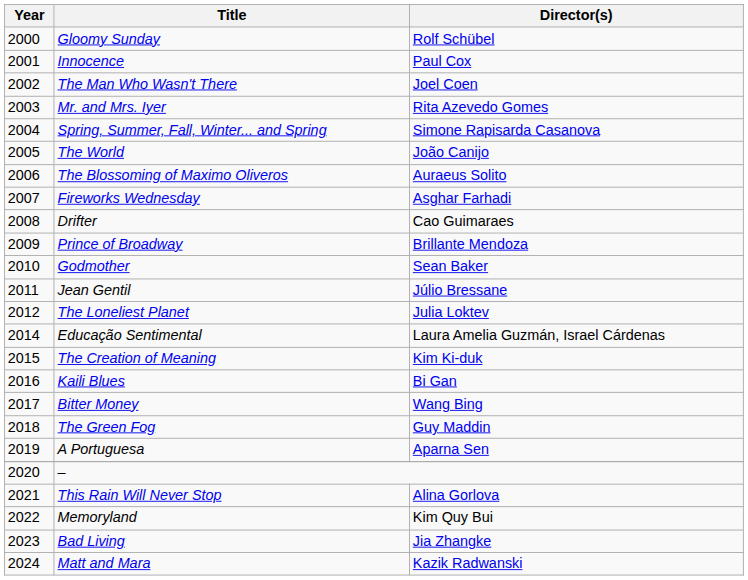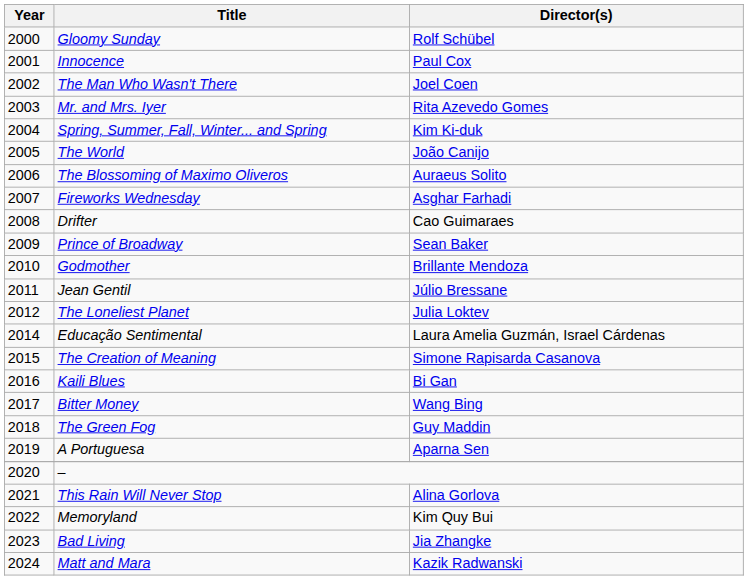Spring, Summer, Fall, Winter... and Spring | Director(s): Simone Rapisarda Casanova -> Kim Ki-duk
Prince of Broadway | Director(s): Brillante Mendoza -> Sean Baker
Godmother | Director(s): Sean Baker -> Brillante Mendoza
The Creation of Meaning | Director(s): Kim Ki-duk -> Simone Rapisarda Casanova
